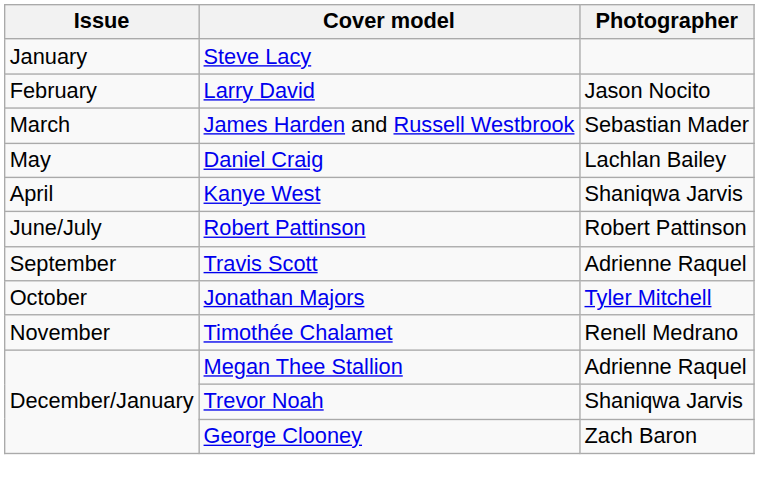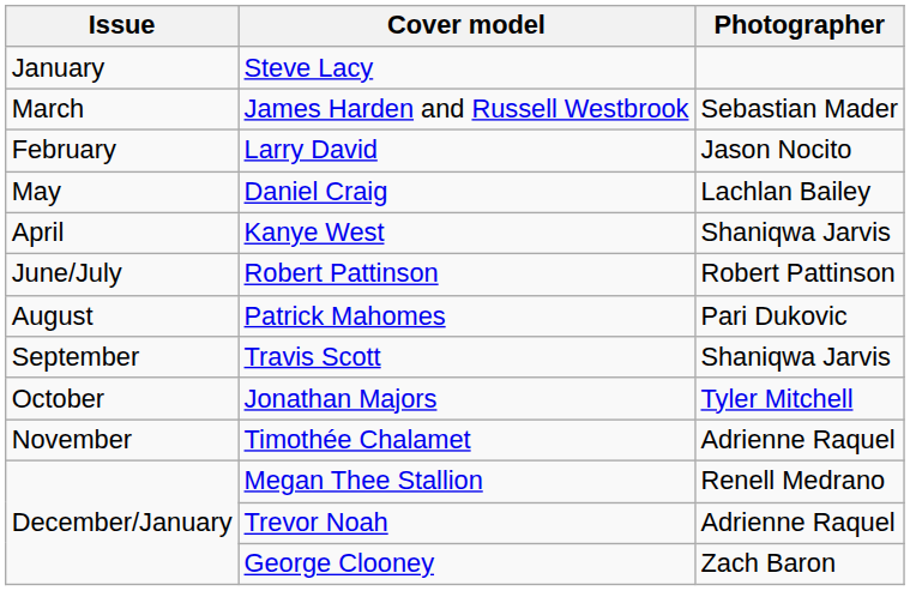rows swapped: Larry David <-> James Harden and Russell Westbrook
+ row: August | Patrick Mahomes | Pari Dukovic
Travis Scott | Photographer: Adrienne Raquel -> Shaniqwa Jarvis
Timothée Chalamet | Photographer: Renell Medrano -> Adrienne Raquel
Megan Thee Stallion | Photographer: Adrienne Raquel -> Renell Medrano
Trevor Noah | Photographer: Shaniqwa Jarvis -> Adrienne Raquel
